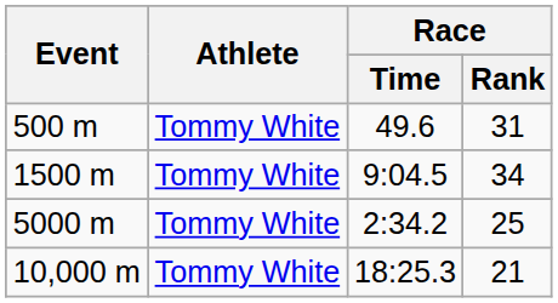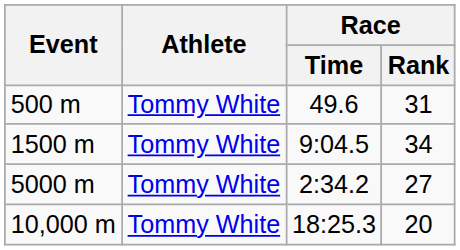5000 m | Race / Rank: 25 -> 27
10,000 m | Race / Rank: 21 -> 20
